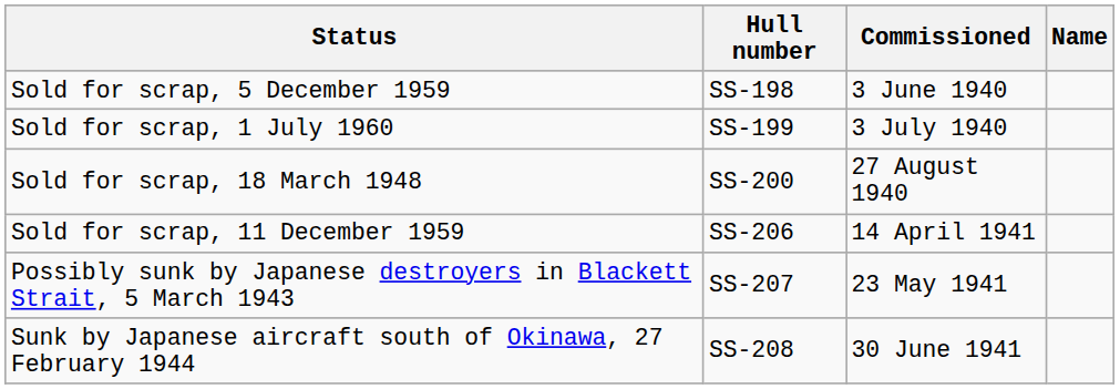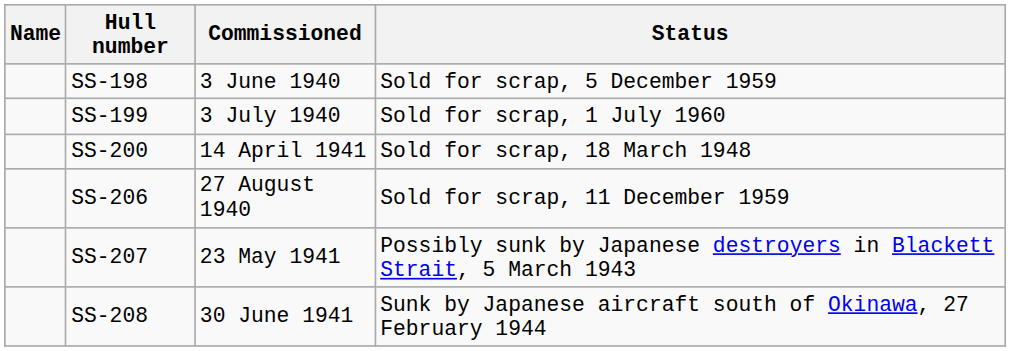columns swapped: Name <-> Status
SS-200 | Commissioned: 27 August 1940 -> 14 April 1941
SS-206 | Commissioned: 14 April 1941 -> 27 August 1940
